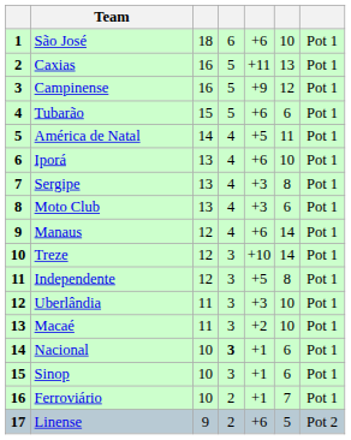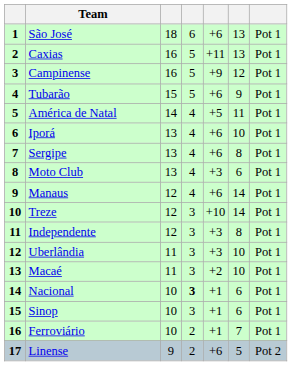São José | column 6: 10 -> 13
Tubarão | column 6: 6 -> 9
Sergipe | column 5: +3 -> +6
Independente | column 5: +5 -> +3
